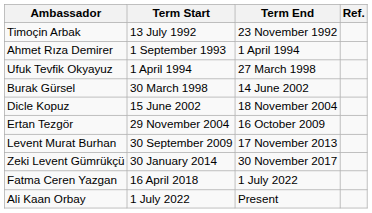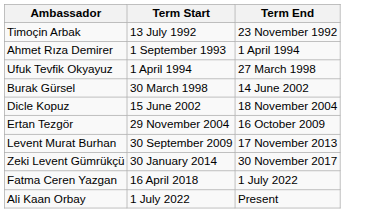- column: Ref.
